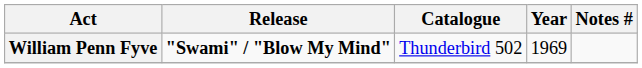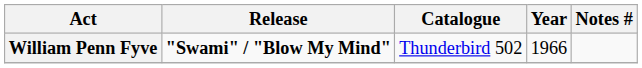William Penn Fyve | Year: 1969 -> 1966
